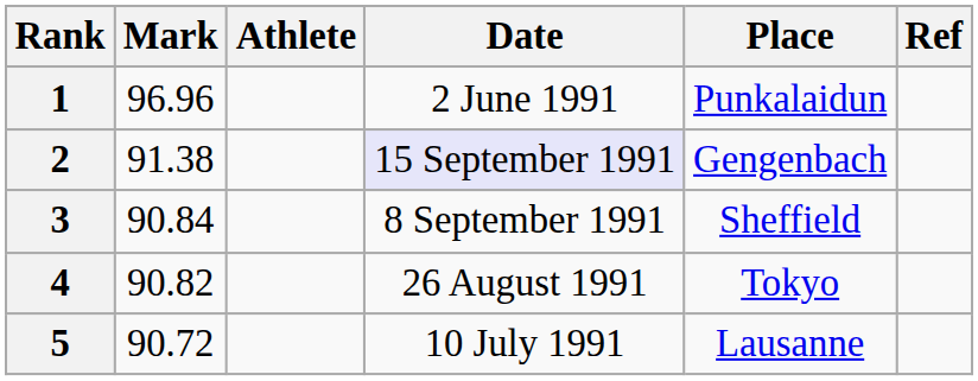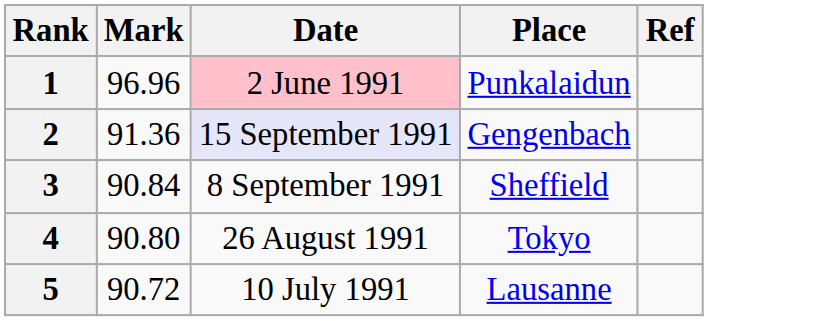- column: Athlete
1 | Date: no background -> pink background
2 | Mark: 91.38 -> 91.36
4 | Mark: 90.82 -> 90.80
